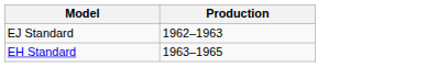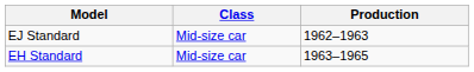+ column: Class | Mid-size car | Mid-size car
